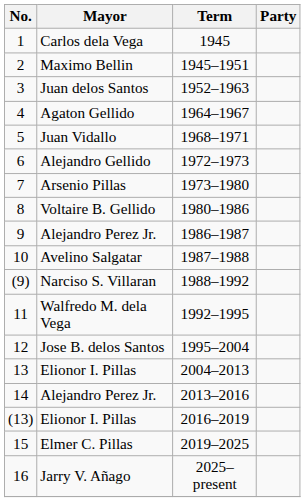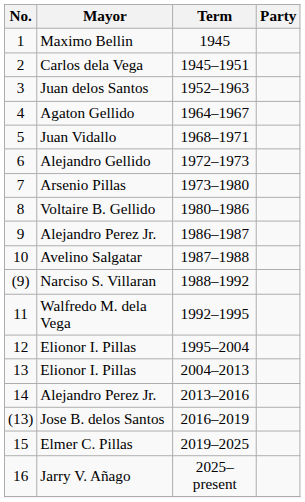1 | Mayor: Carlos dela Vega -> Maximo Bellin
2 | Mayor: Maximo Bellin -> Carlos dela Vega
12 | Mayor: Jose B. delos Santos -> Elionor I. Pillas
(13) | Mayor: Elionor I. Pillas -> Jose B. delos Santos
